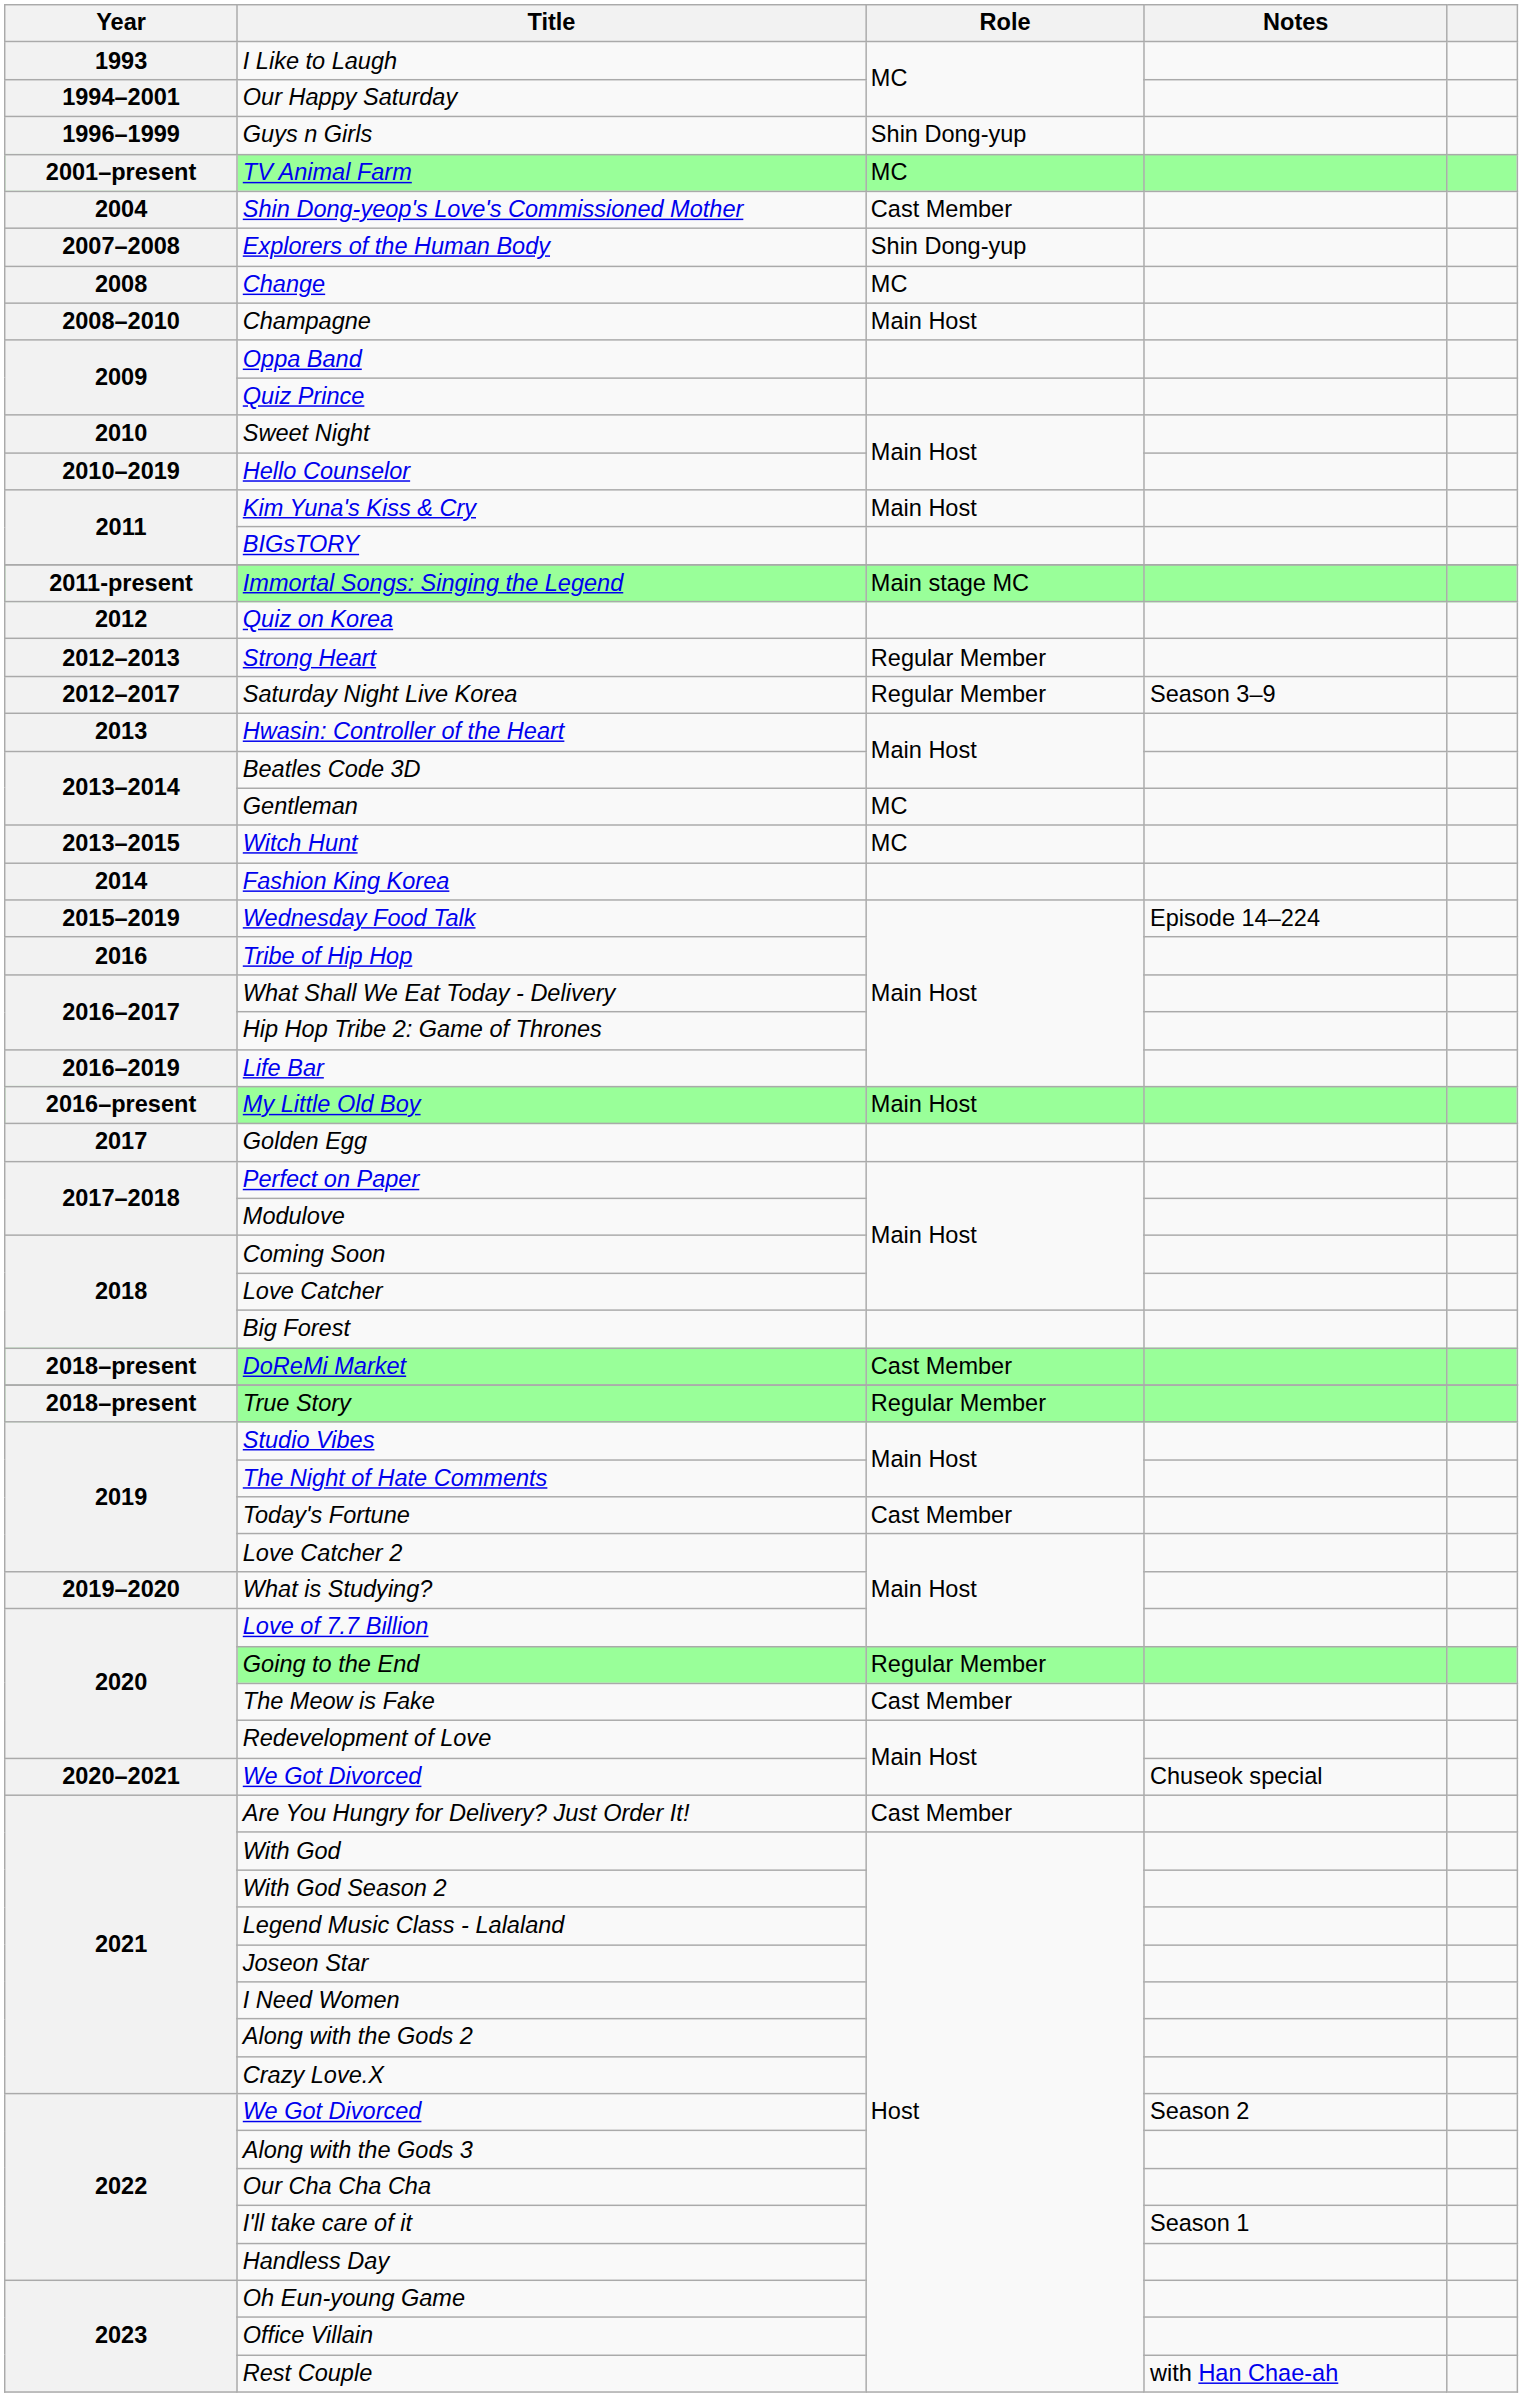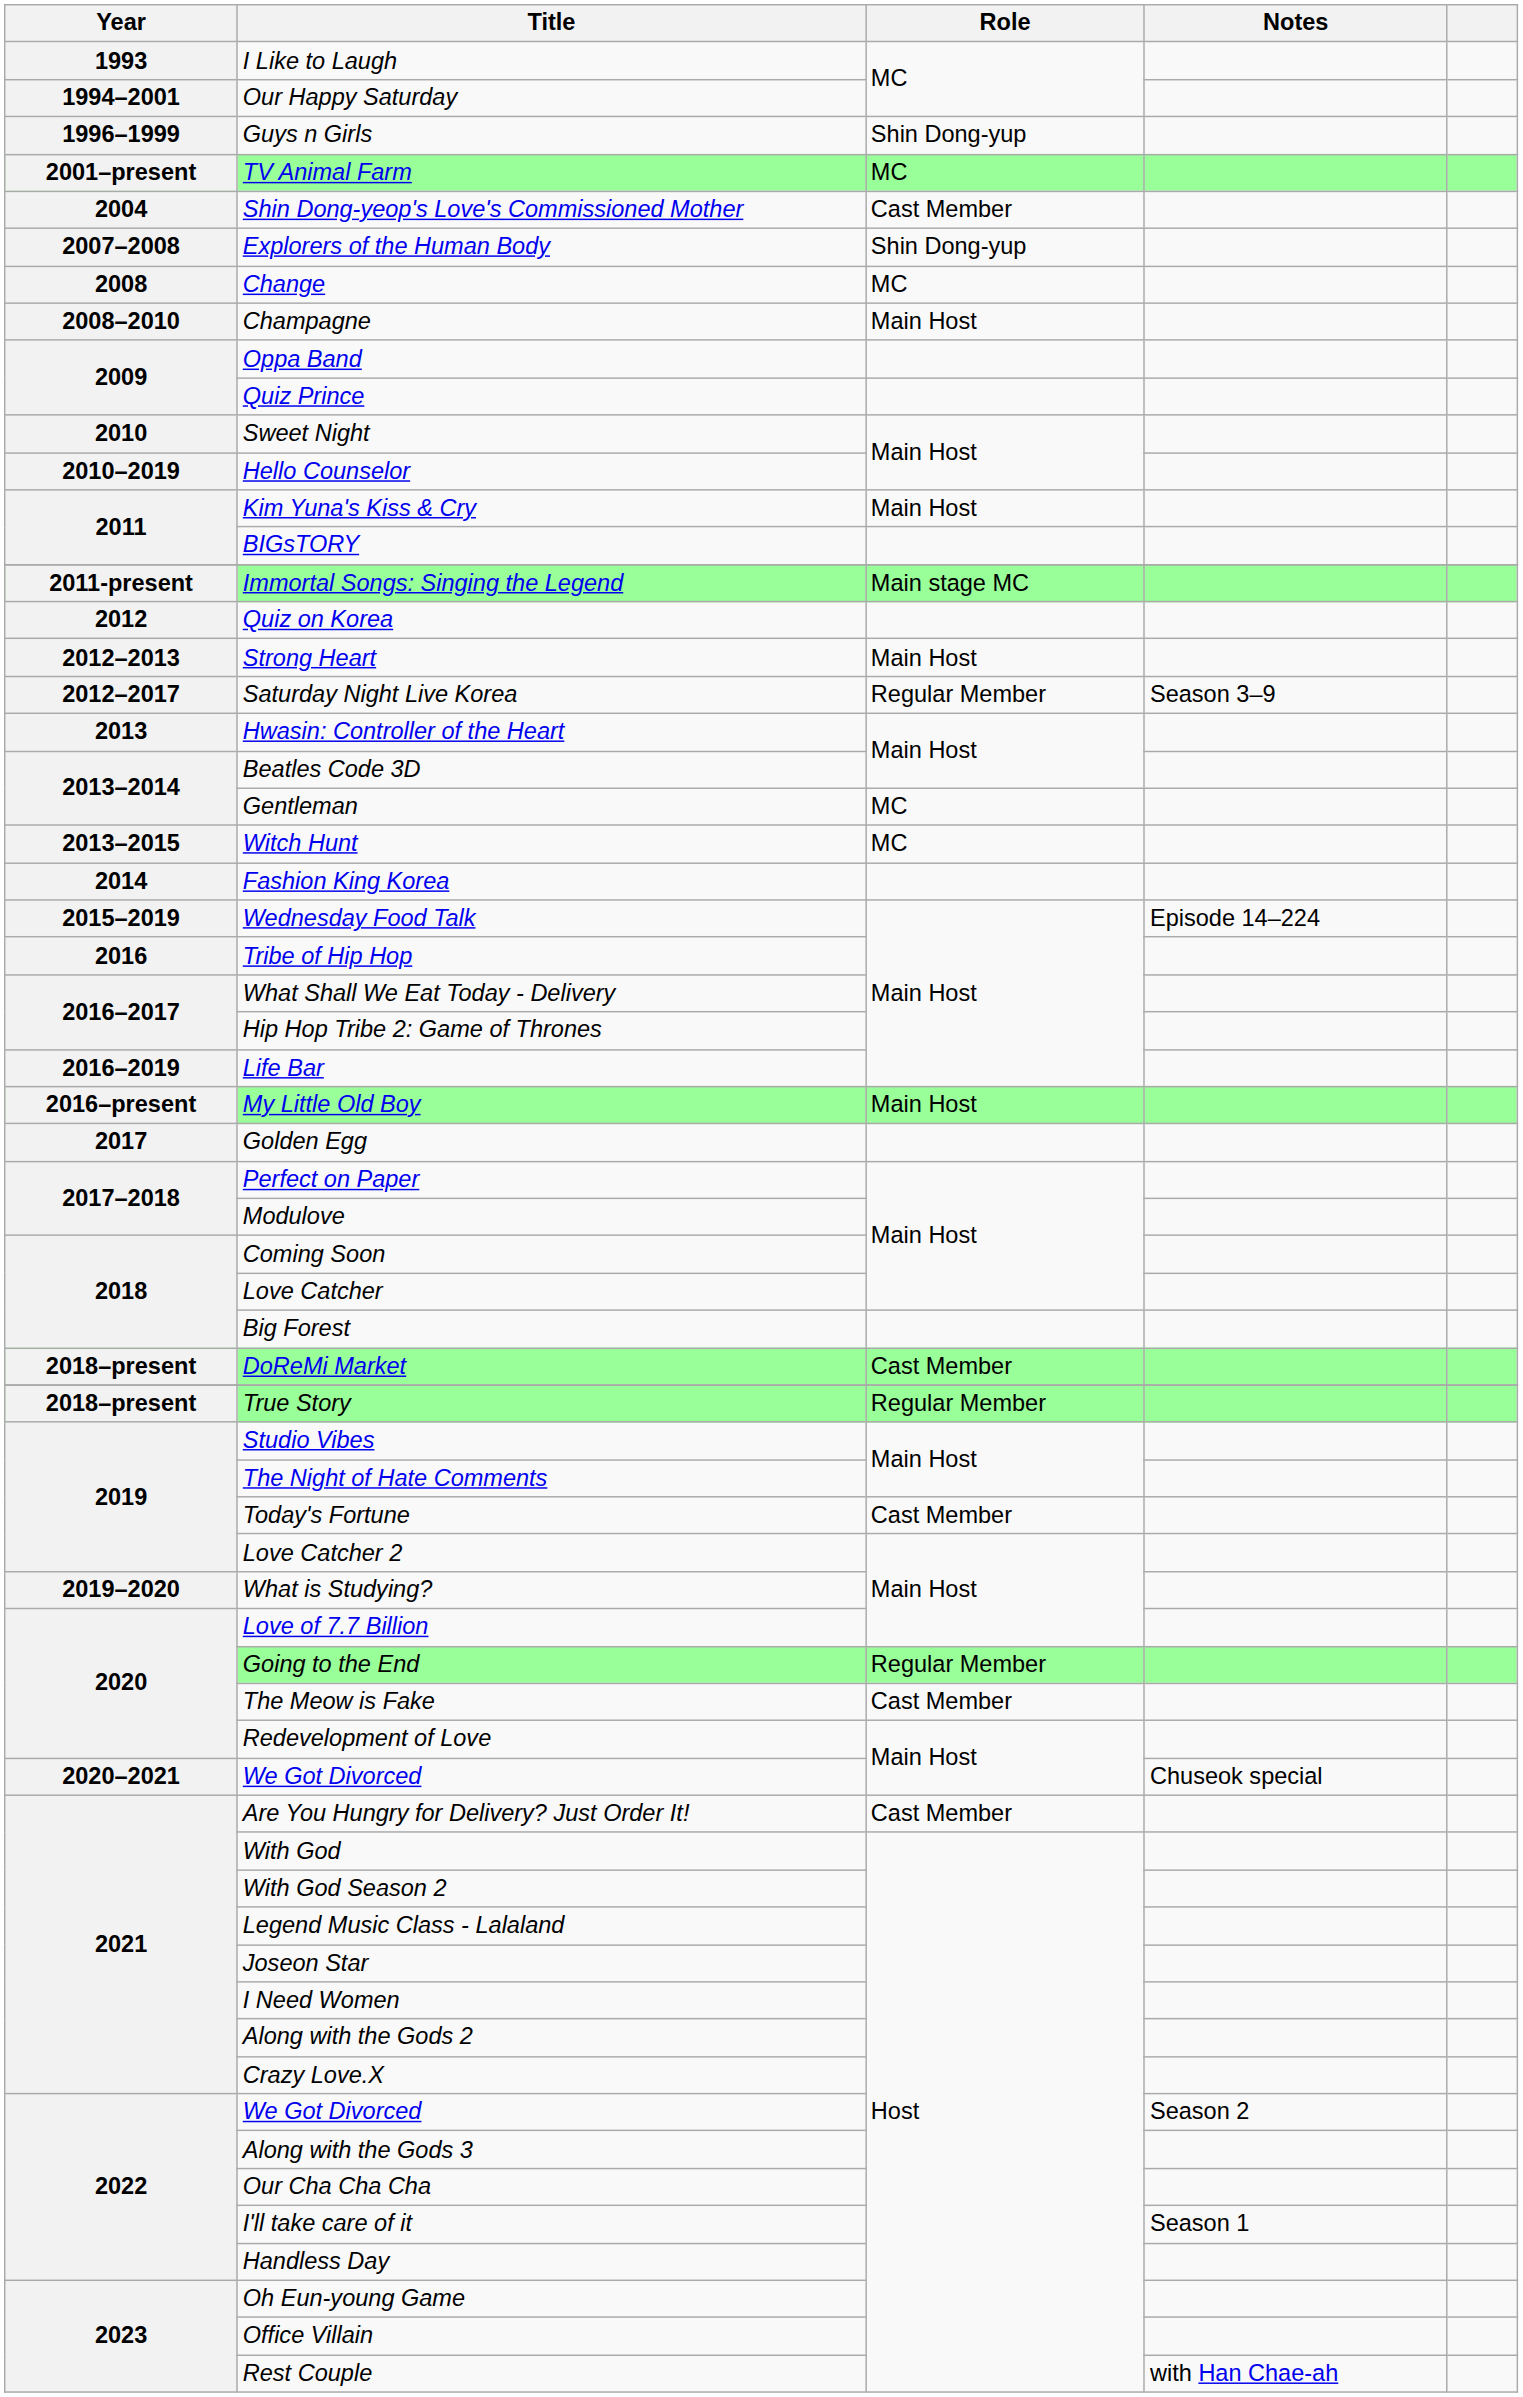Strong Heart | Role: Regular Member -> Main Host
